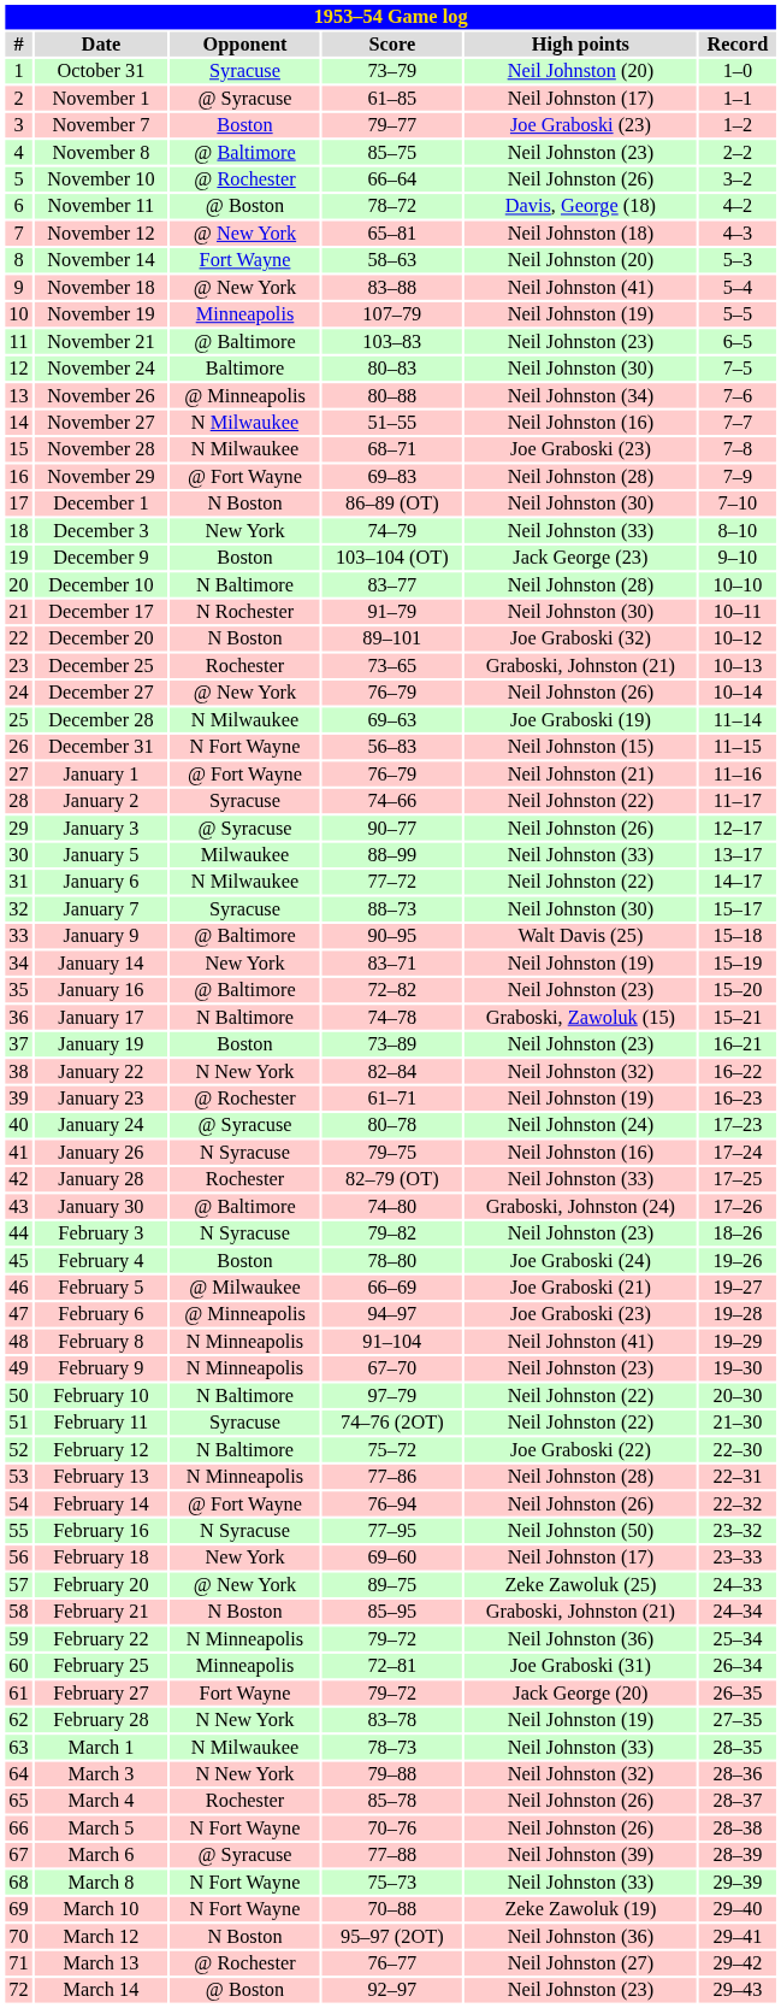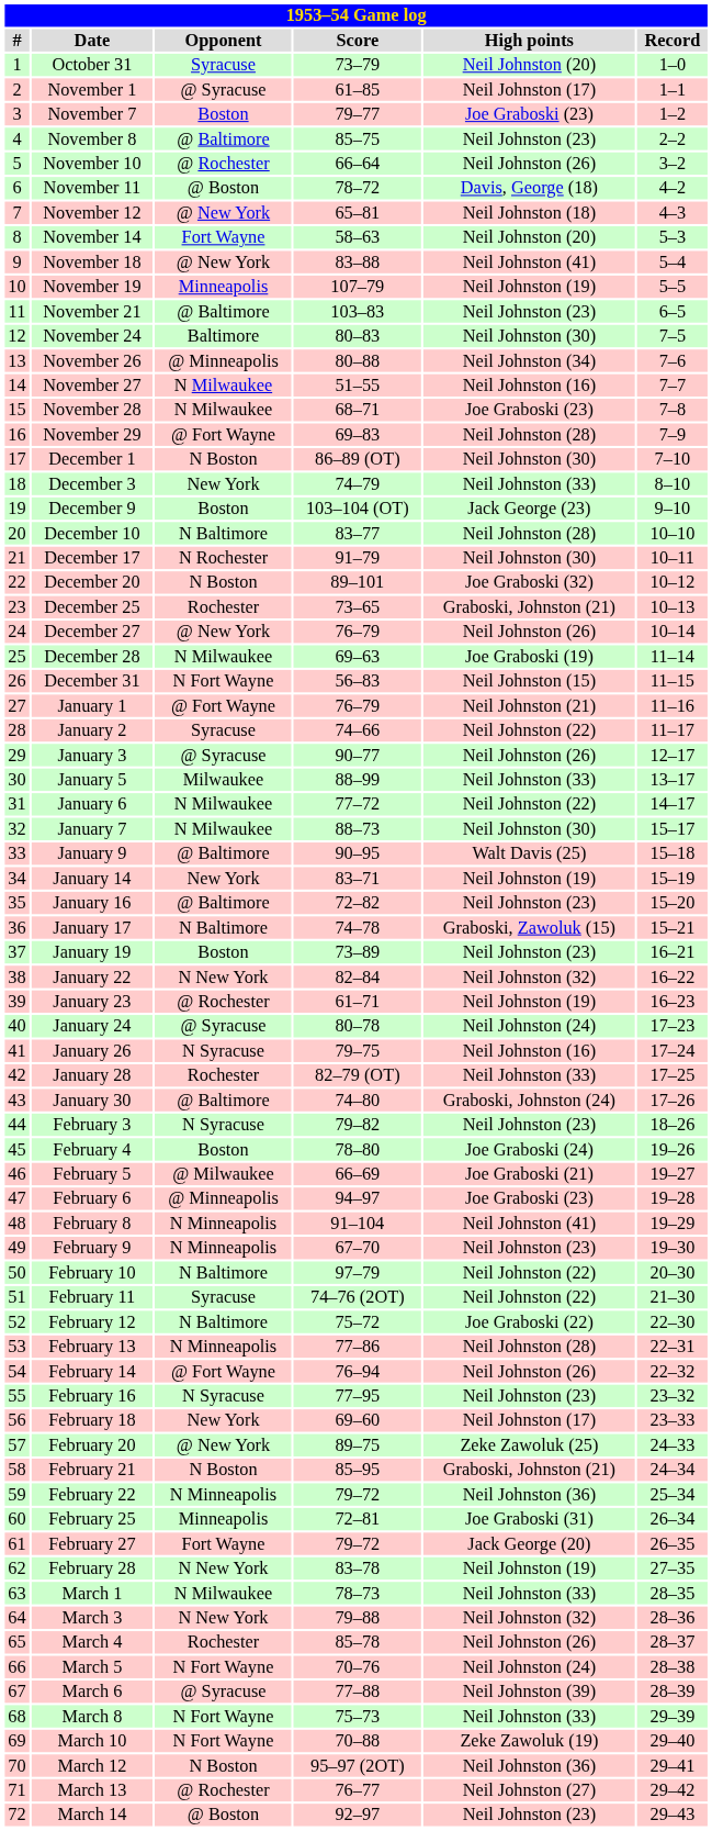January 7 | Opponent: Syracuse -> N Milwaukee
February 16 | High points: Neil Johnston (50) -> Neil Johnston (23)
March 5 | High points: Neil Johnston (26) -> Neil Johnston (24)
